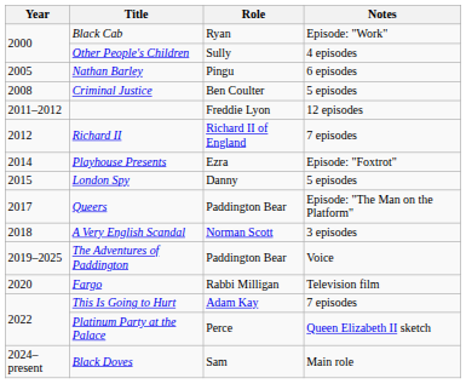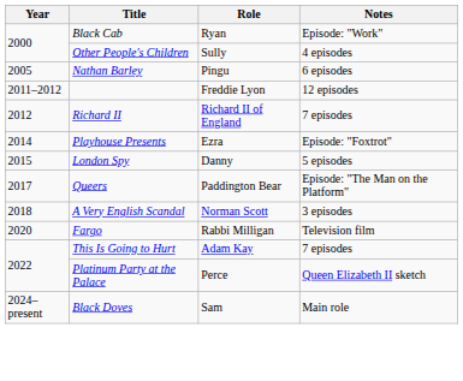- row: 2008 | Criminal Justice | Ben Coulter | 5 episodes
- row: 2019–2025 | The Adventures of Paddington | Paddington Bear | Voice
